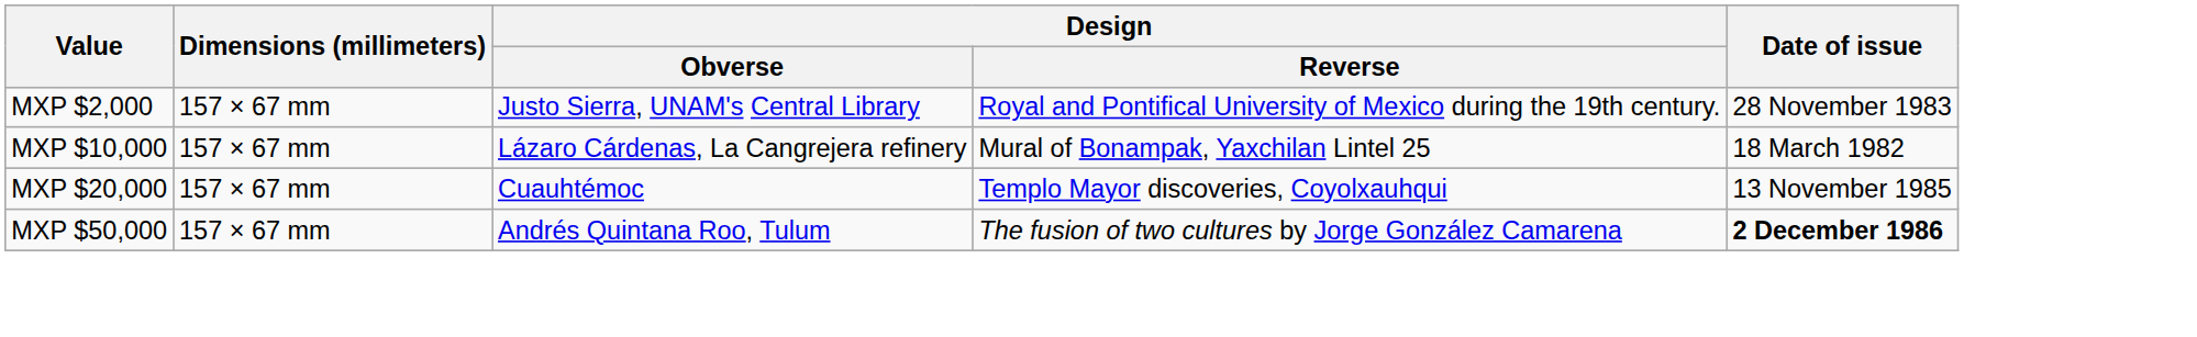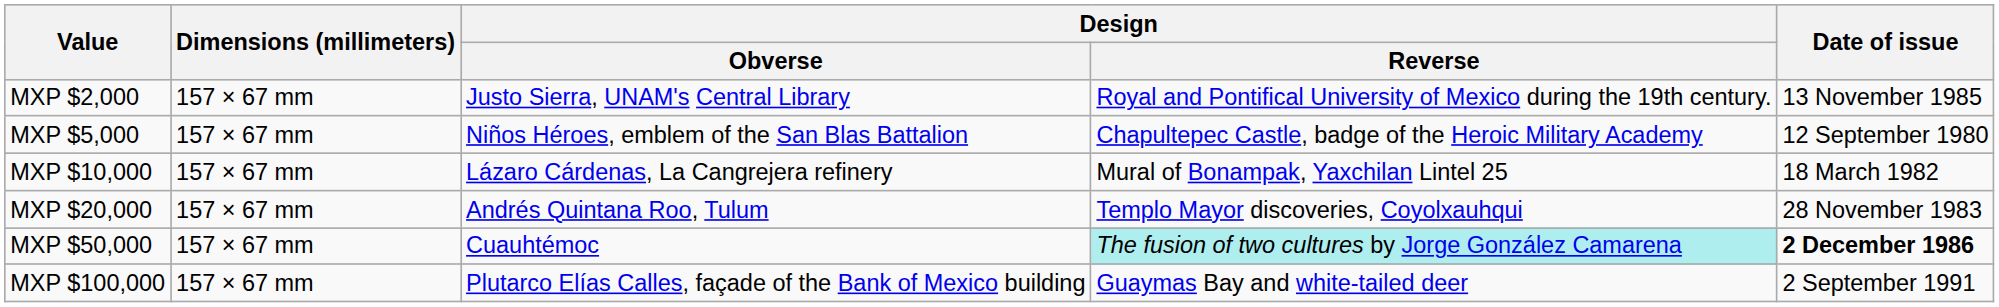MXP $2,000 | Date of issue: 28 November 1983 -> 13 November 1985
+ row: MXP $5,000 | 157 × 67 mm | Niños Héroes, emblem of the San Blas Battalion | Chapultepec Castle, badge of the Heroic Military Academy | 12 September 1980
MXP $20,000 | Design / Obverse: Cuauhtémoc -> Andrés Quintana Roo, Tulum
MXP $20,000 | Date of issue: 13 November 1985 -> 28 November 1983
MXP $50,000 | Design / Obverse: Andrés Quintana Roo, Tulum -> Cuauhtémoc
MXP $50,000 | Design / Reverse: no background -> paleturquoise background
+ row: MXP $100,000 | 157 × 67 mm | Plutarco Elías Calles, façade of the Bank of Mexico building | Guaymas Bay and white-tailed deer | 2 September 1991
